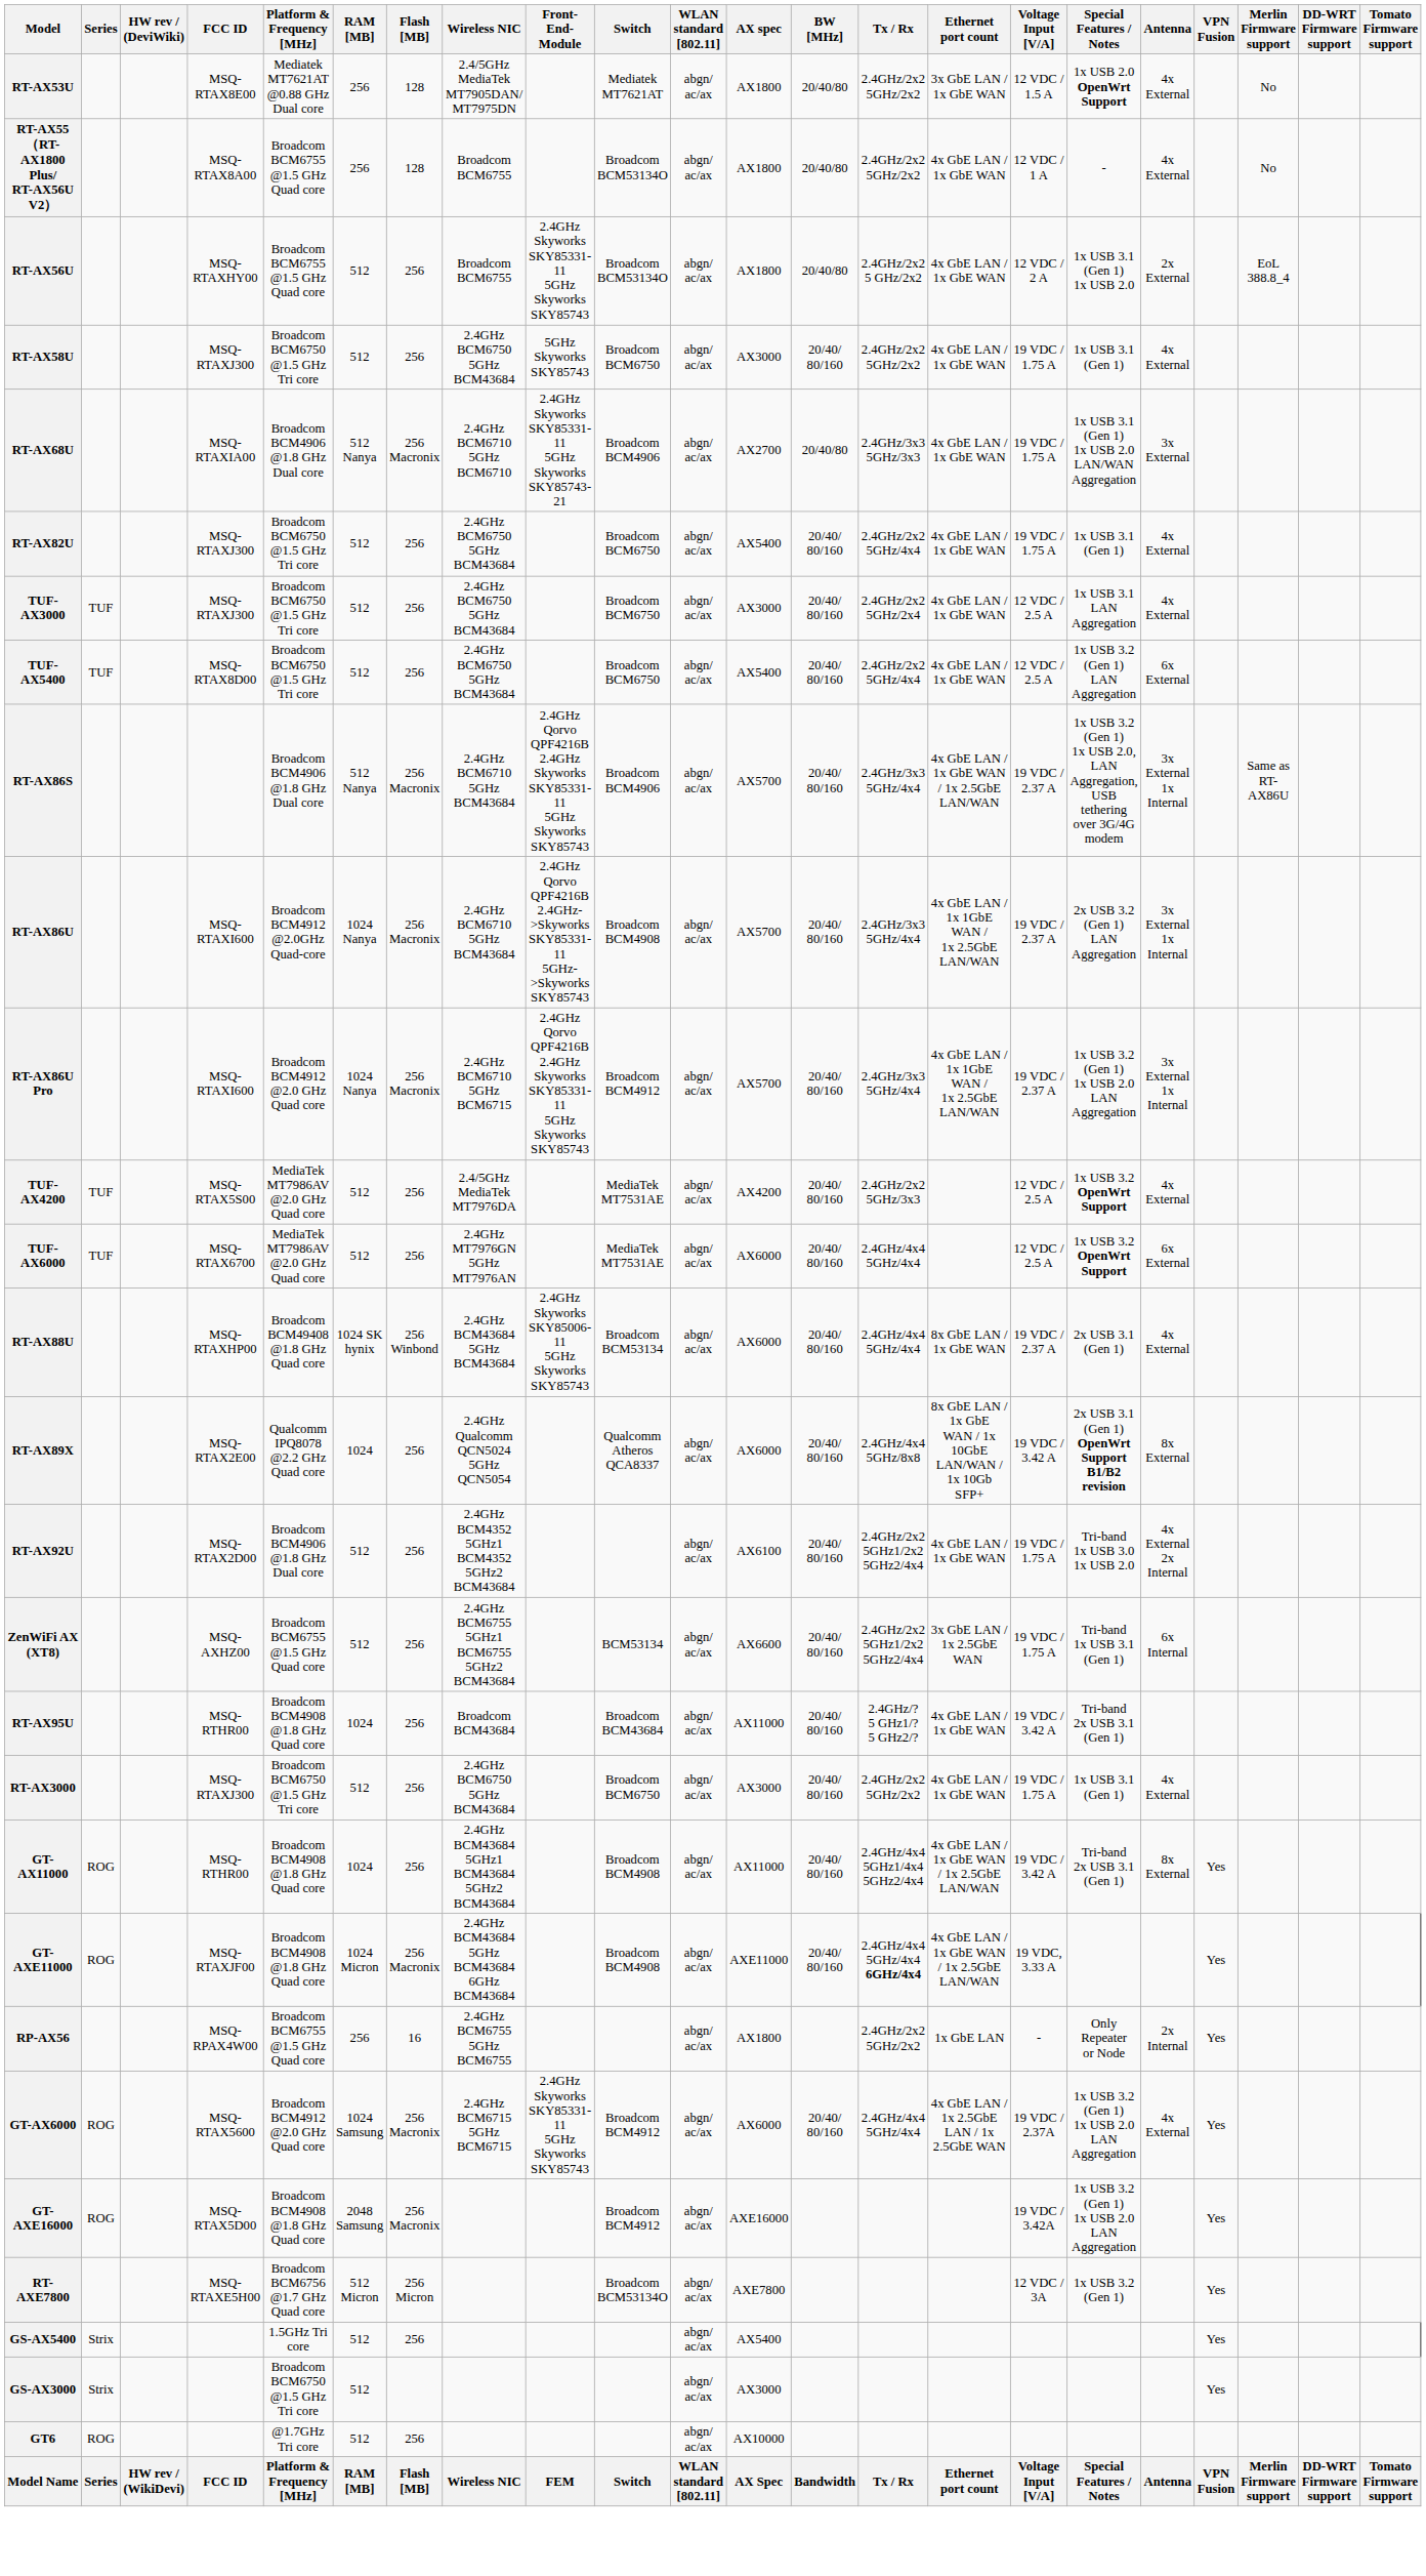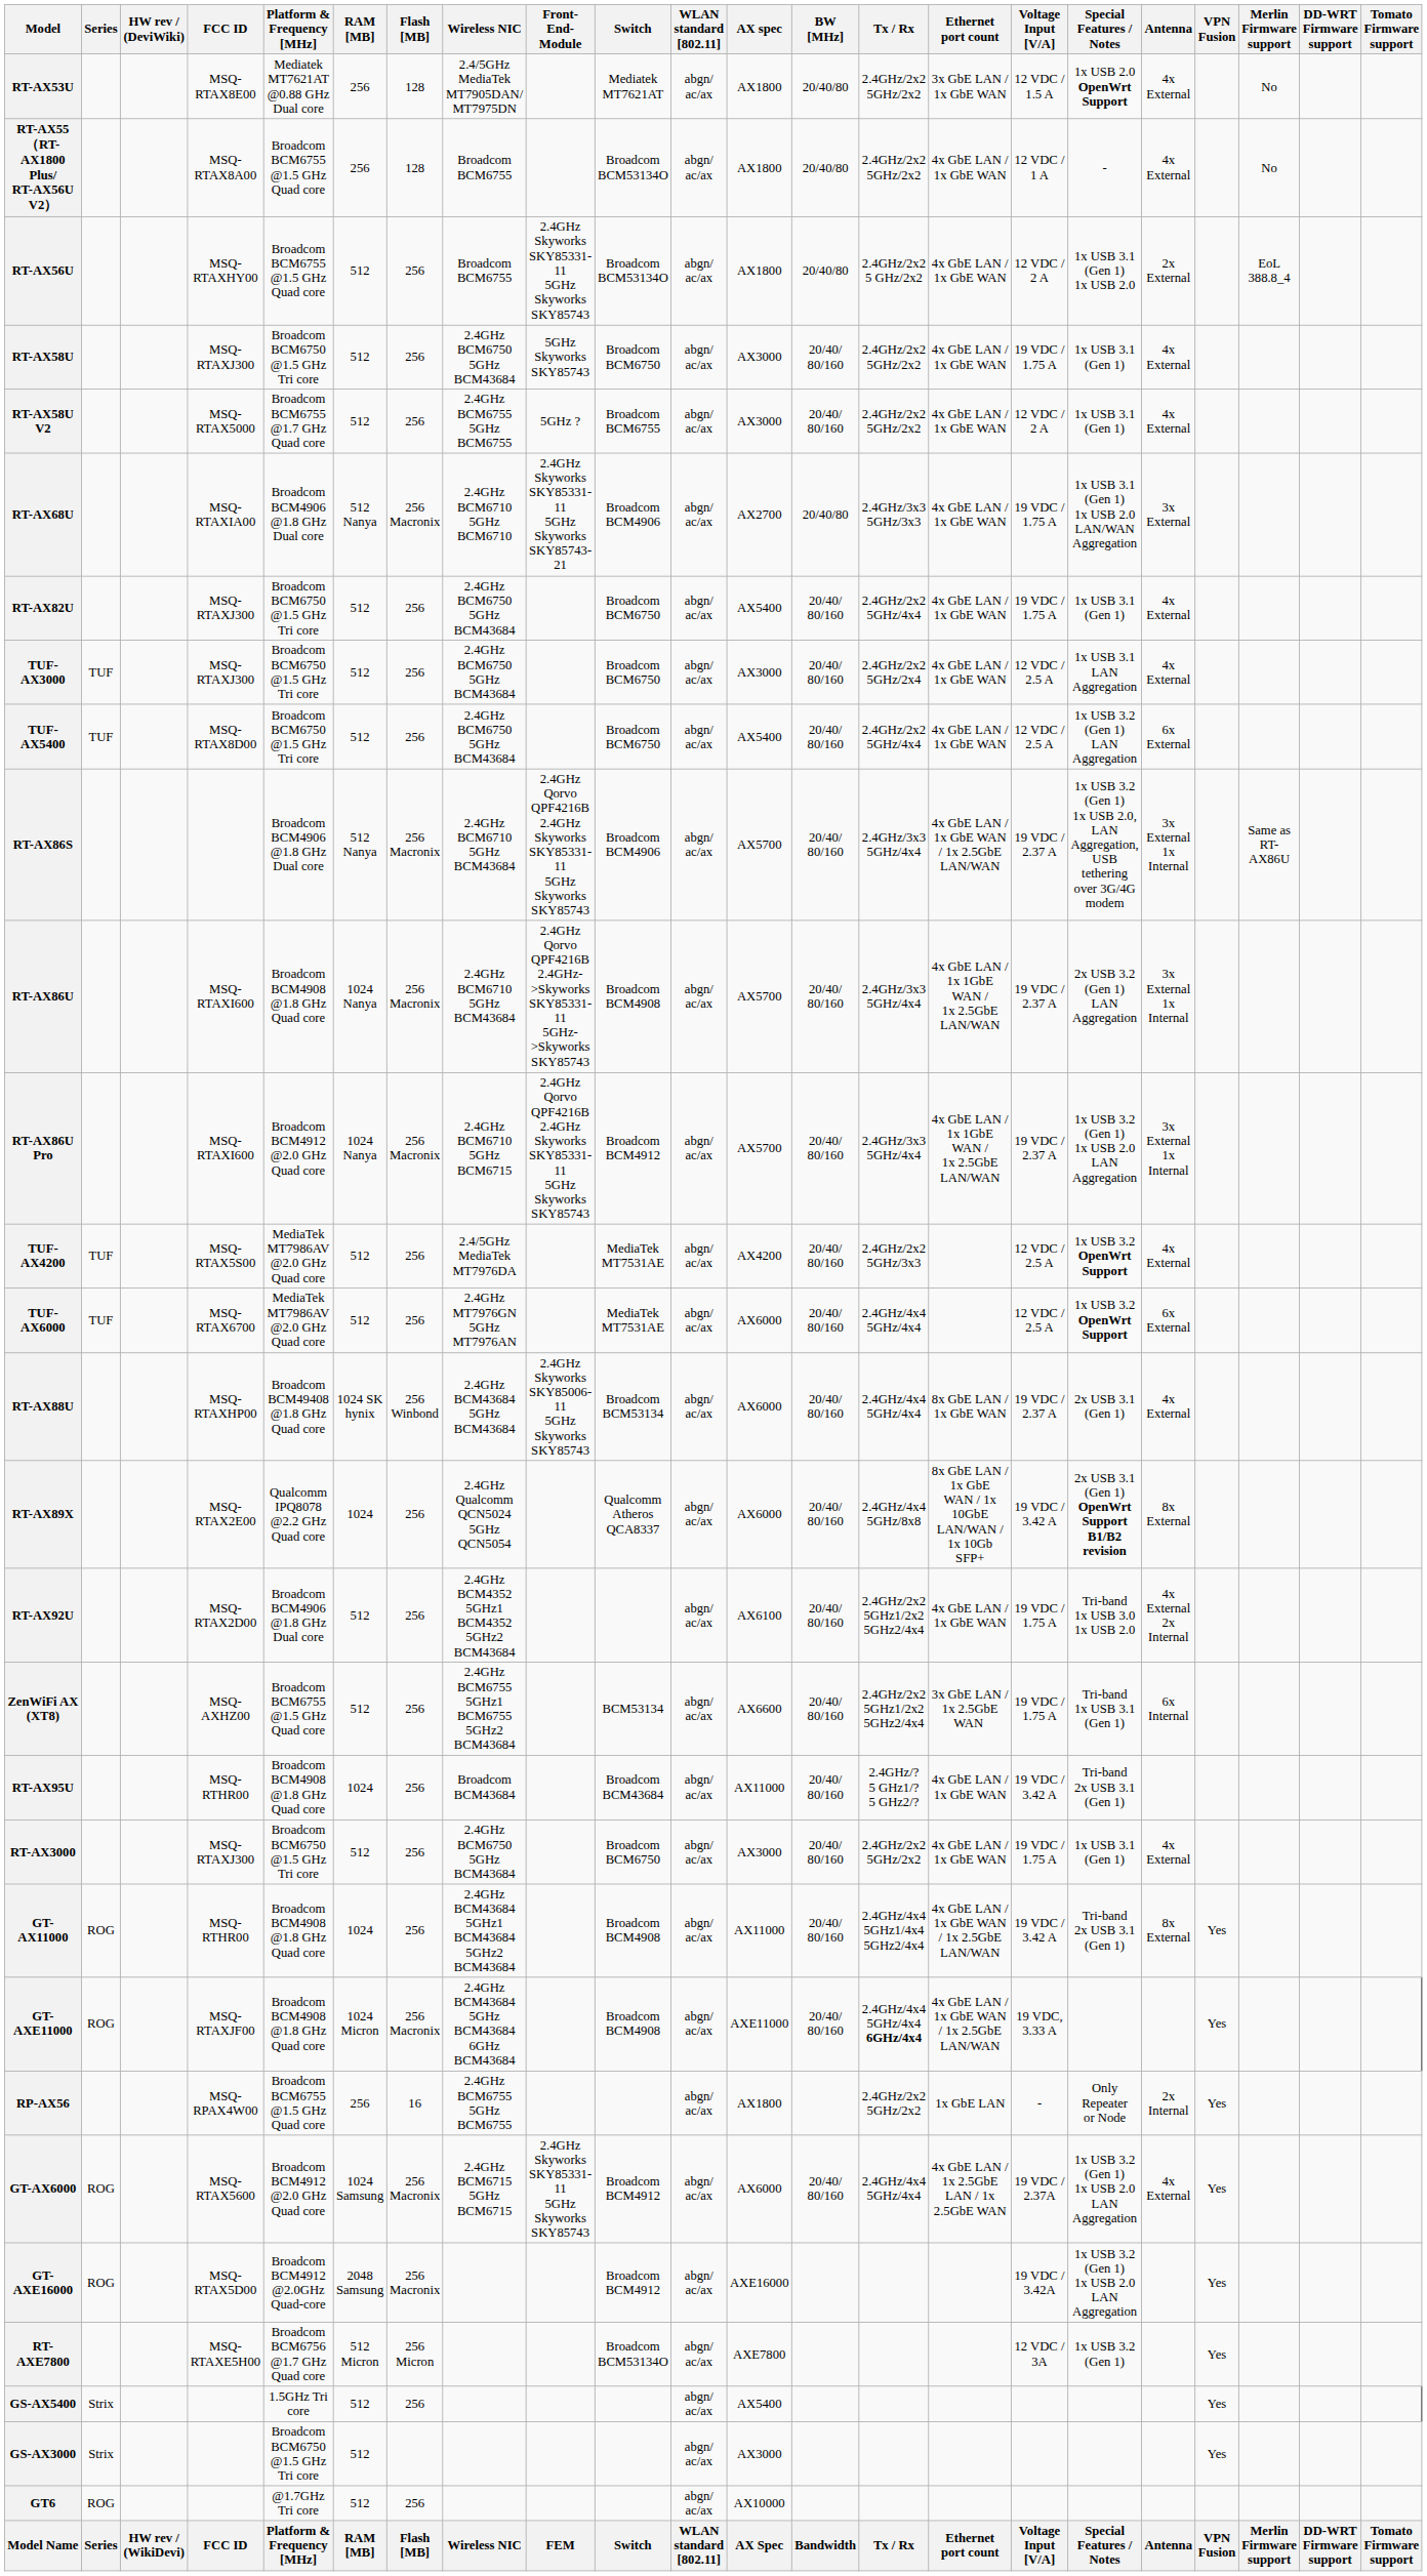+ row: RT-AX58U V2 | MSQ-RTAX5000 | Broadcom BCM6755 @1.7 GHz Quad core | 512 | 256 | 2.4GHz BCM6755 5GHz BCM6755 | 5GHz ? | Broadcom BCM6755 | abgn/ ac/ax | AX3000 | 20/40/ 80/160 | 2.4GHz/2x2 5GHz/2x2 | 4x GbE LAN / 1x GbE WAN | 12 VDC / 2 A | 1x USB 3.1 (Gen 1) | 4x External
RT-AX86U | Platform & Frequency [MHz]: Broadcom BCM4912 @2.0GHz Quad-core -> Broadcom BCM4908 @1.8 GHz Quad core
GT-AXE16000 | Platform & Frequency [MHz]: Broadcom BCM4908 @1.8 GHz Quad core -> Broadcom BCM4912 @2.0GHz Quad-core
